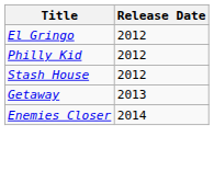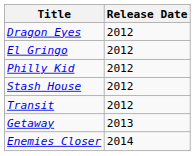+ row: Dragon Eyes | 2012
+ row: Transit | 2012
